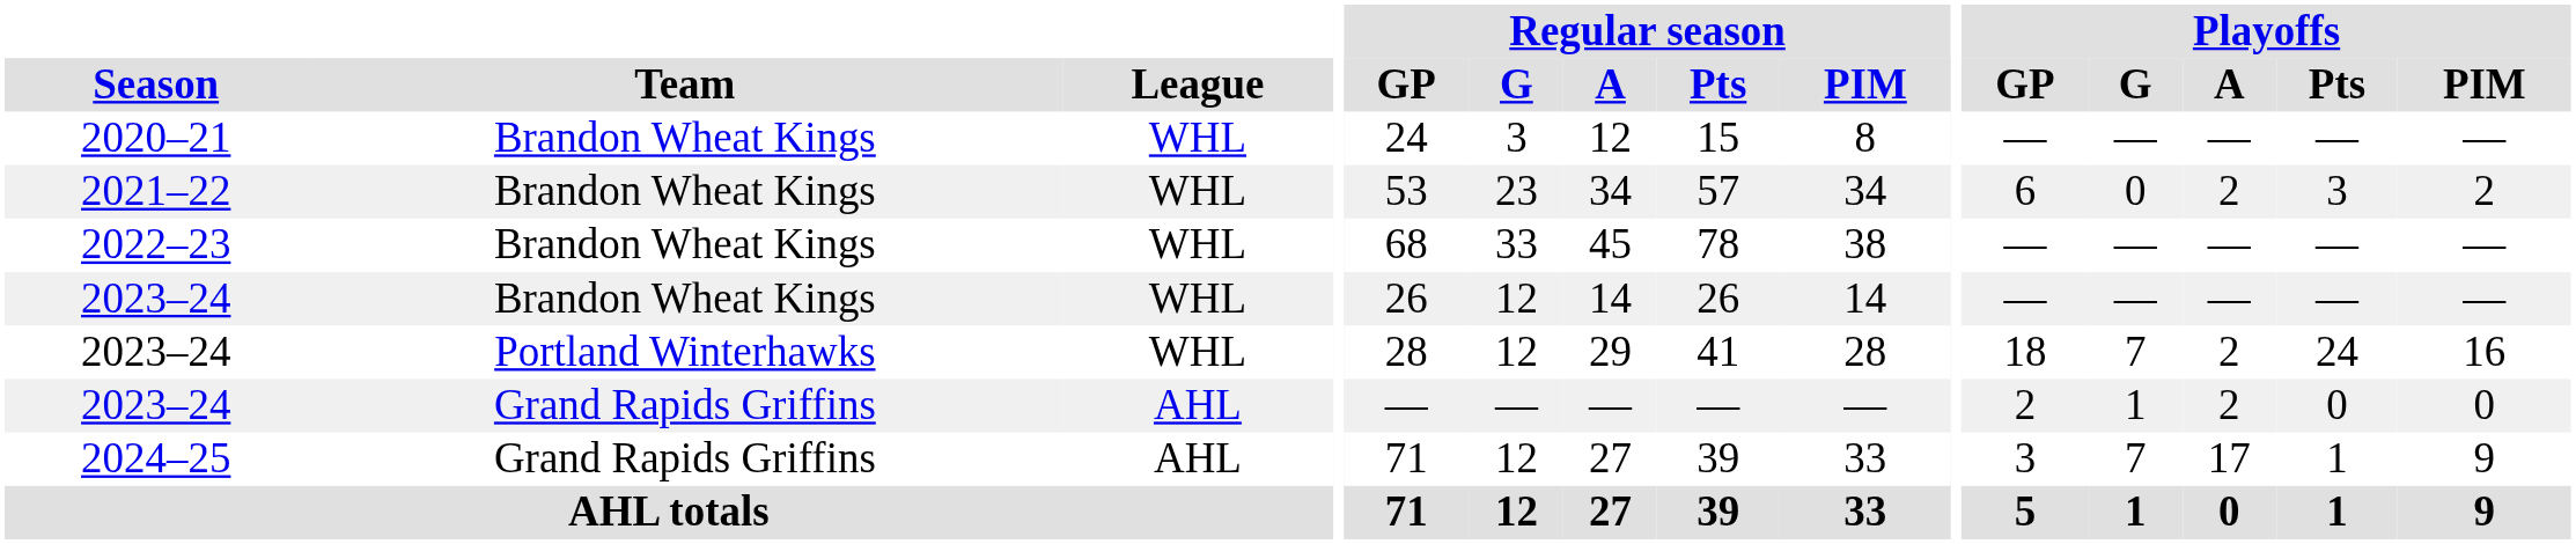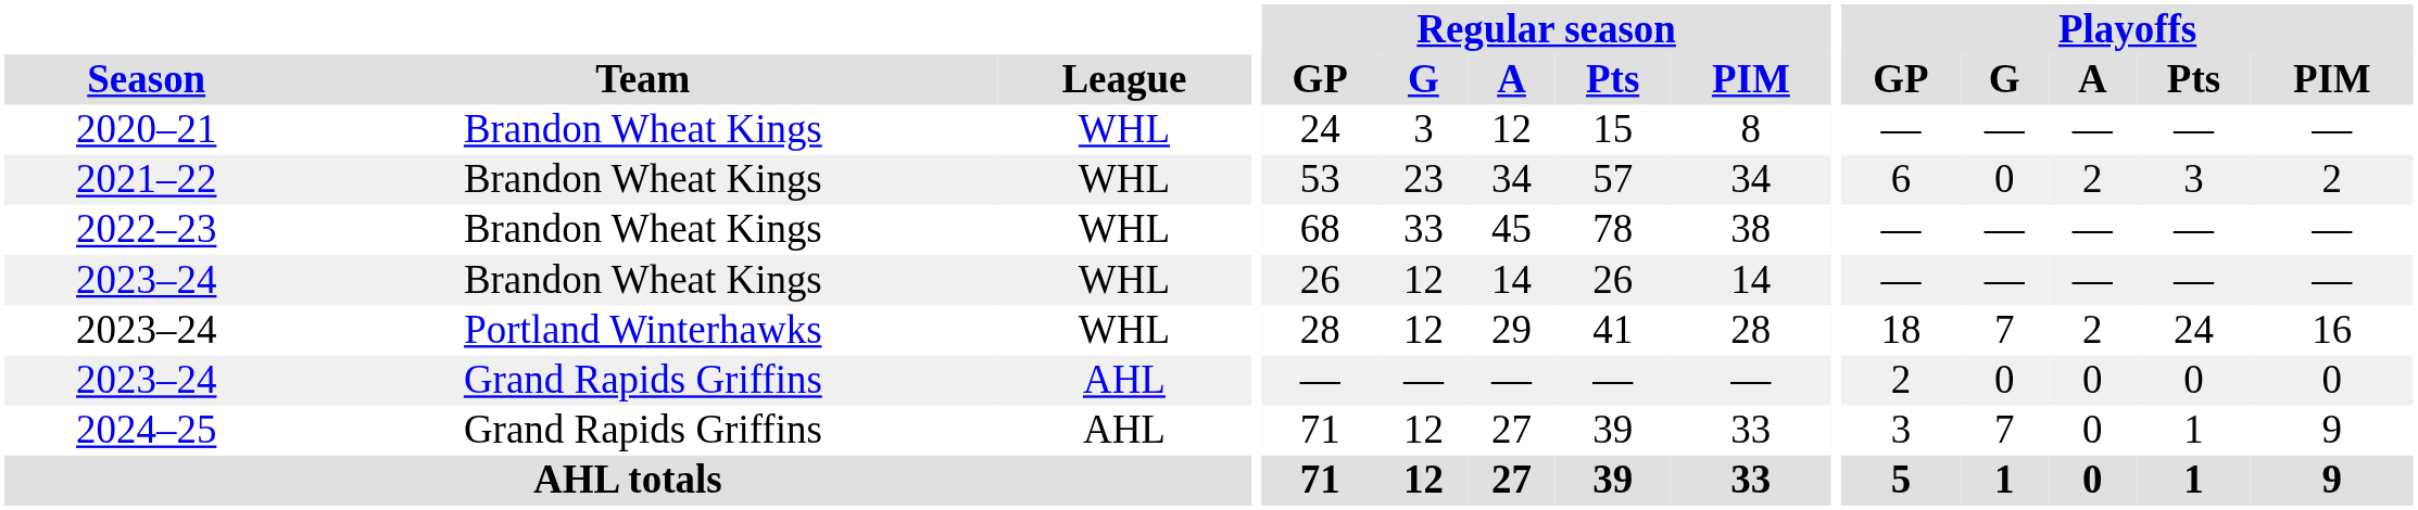2023–24 / Grand Rapids Griffins | Playoffs / G: 1 -> 0
2023–24 / Grand Rapids Griffins | Playoffs / A: 2 -> 0
2024–25 | Playoffs / A: 17 -> 0
